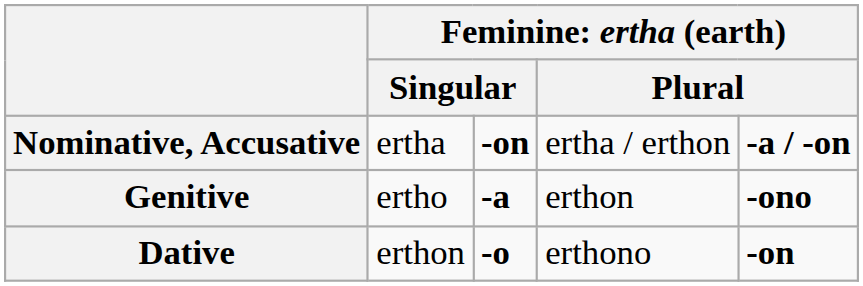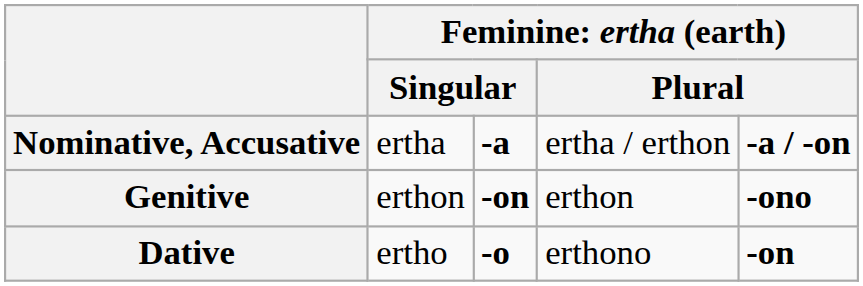Nominative, Accusative | column 3: -on -> -a
Genitive | column 2: ertho -> erthon
Genitive | column 3: -a -> -on
Dative | column 2: erthon -> ertho
